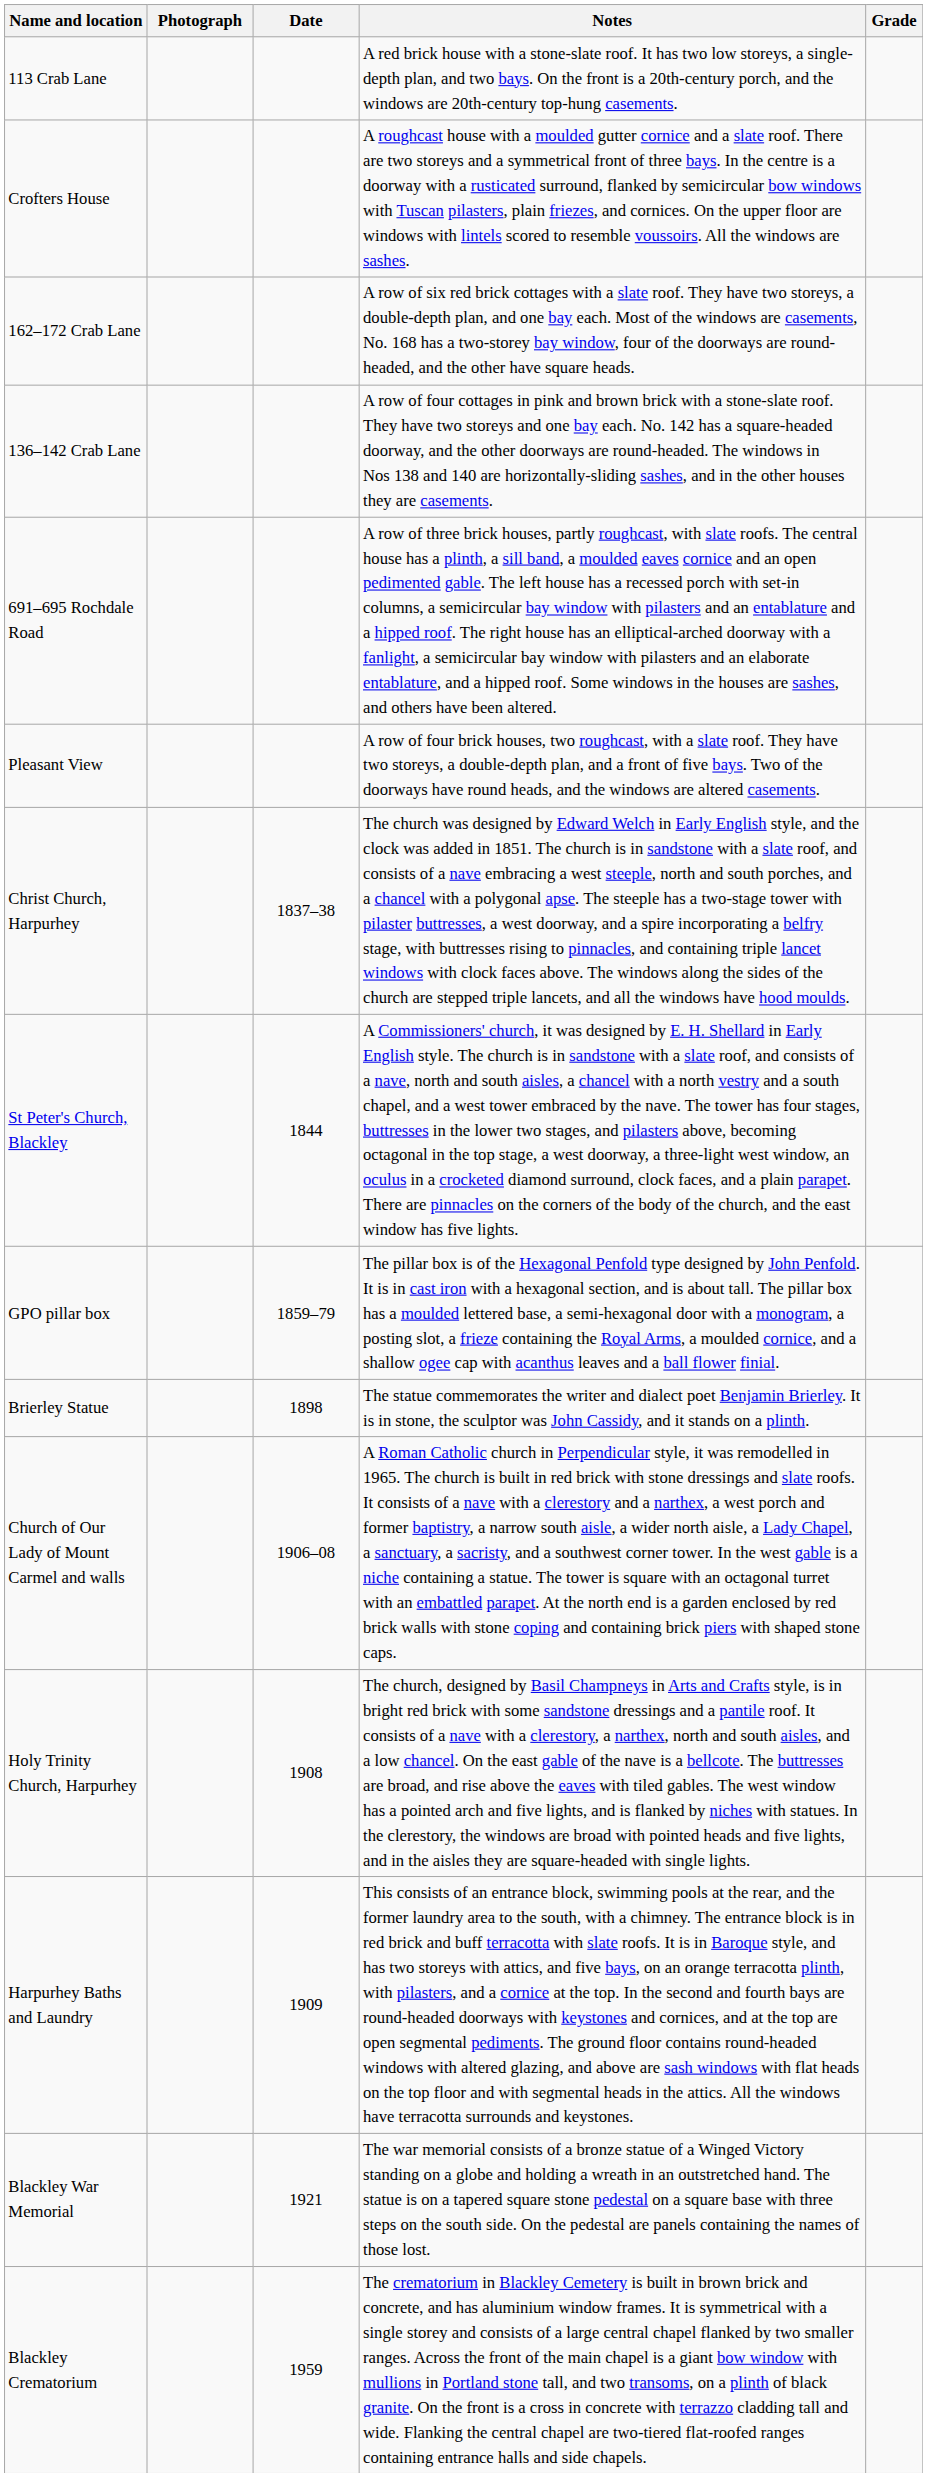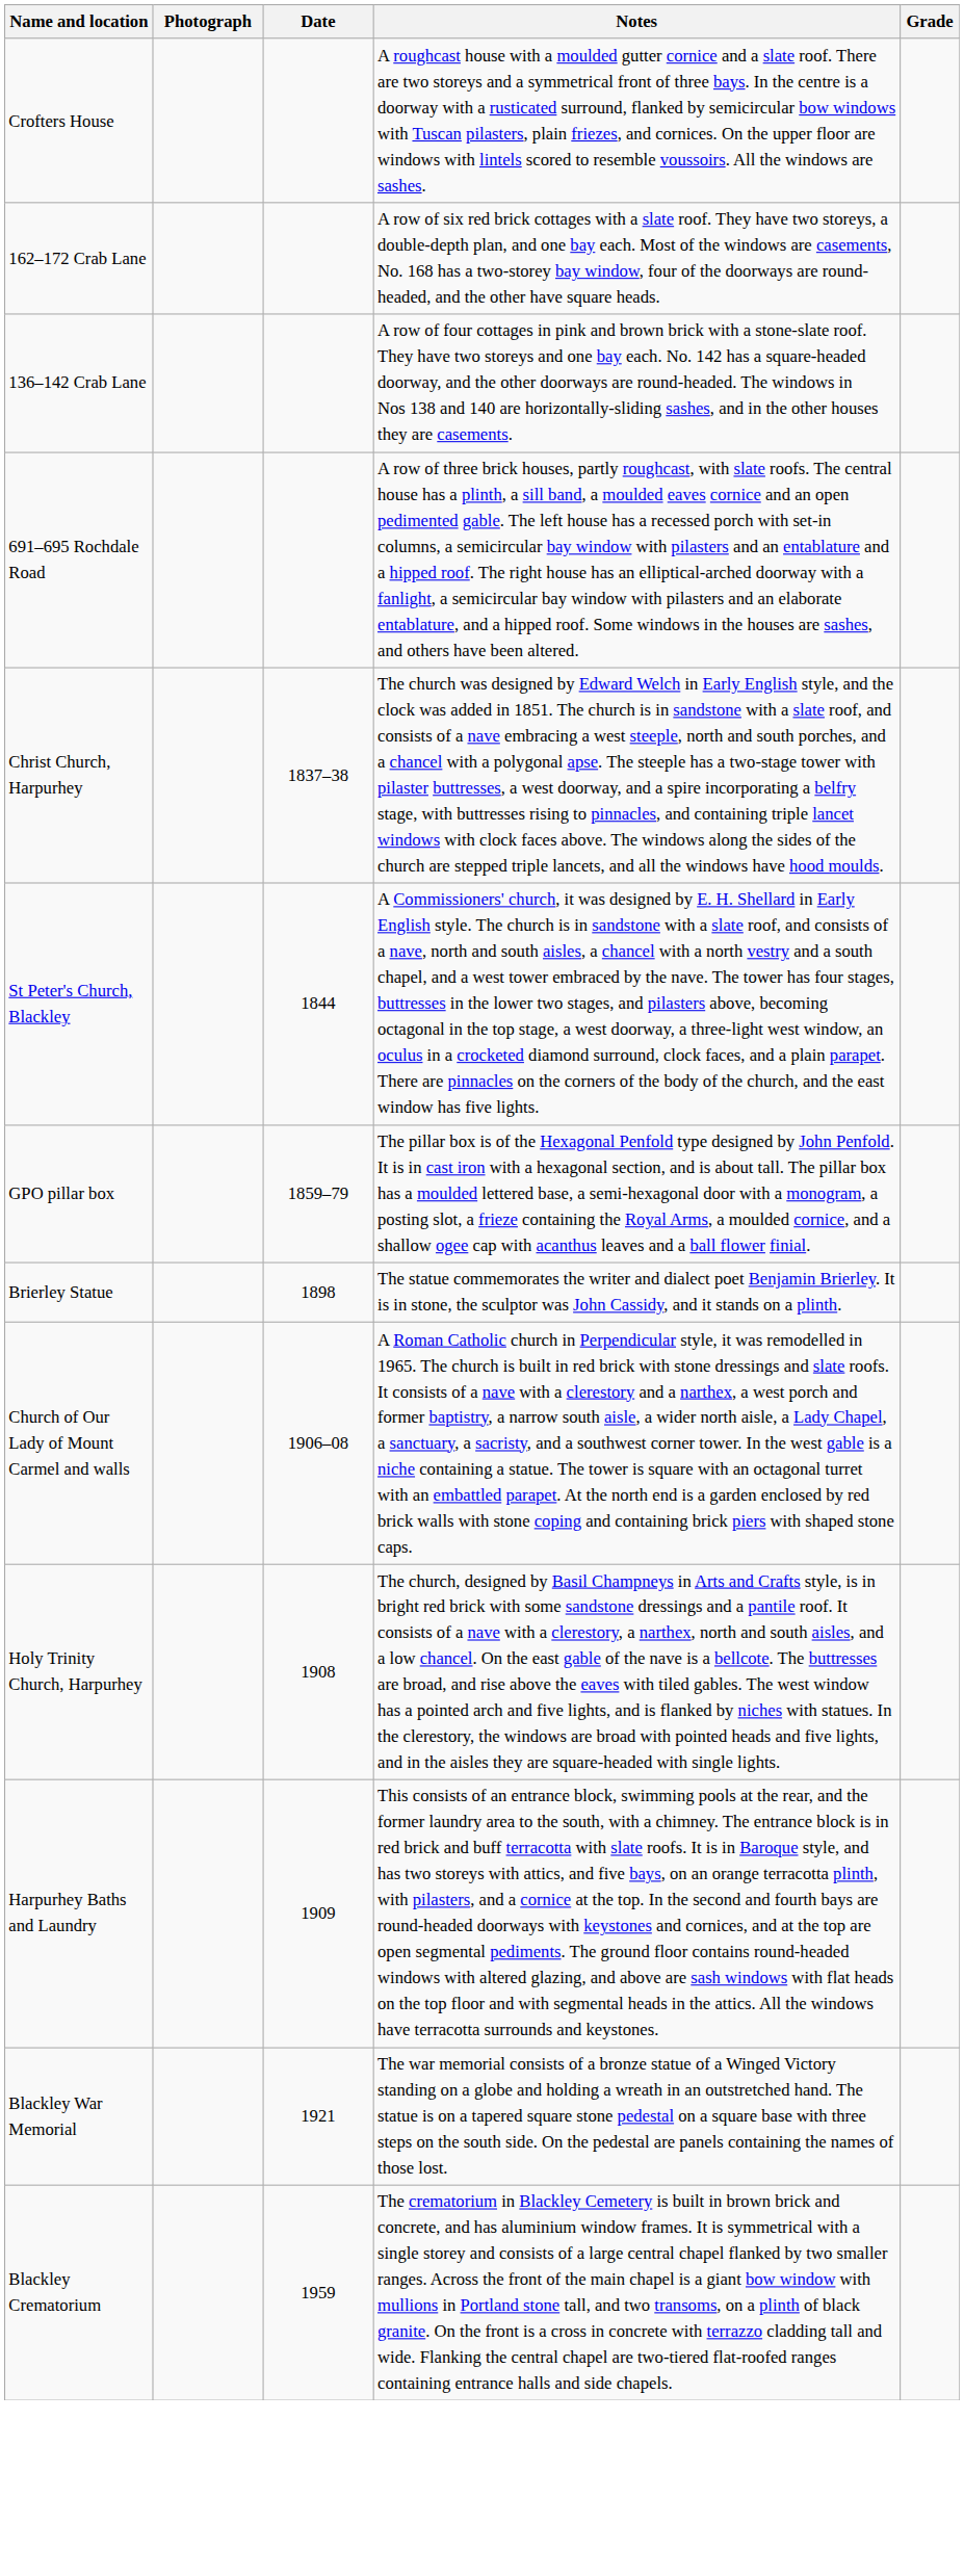- row: 113 Crab Lane | A red brick house with a stone-slate roof. It has two low storeys, a single-depth plan, and two bays. On the front is a 20th-century porch, and the windows are 20th-century top-hung casements.
- row: Pleasant View | A row of four brick houses, two roughcast, with a slate roof. They have two storeys, a double-depth plan, and a front of five bays. Two of the doorways have round heads, and the windows are altered casements.
